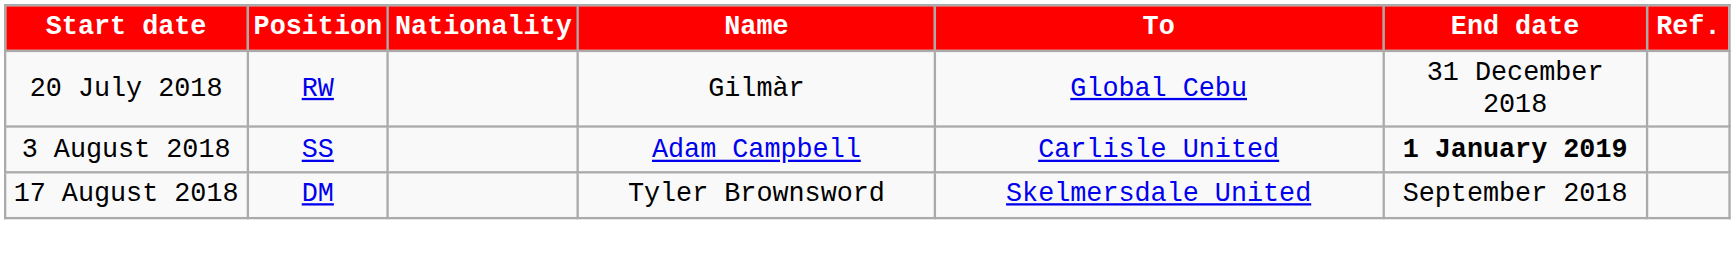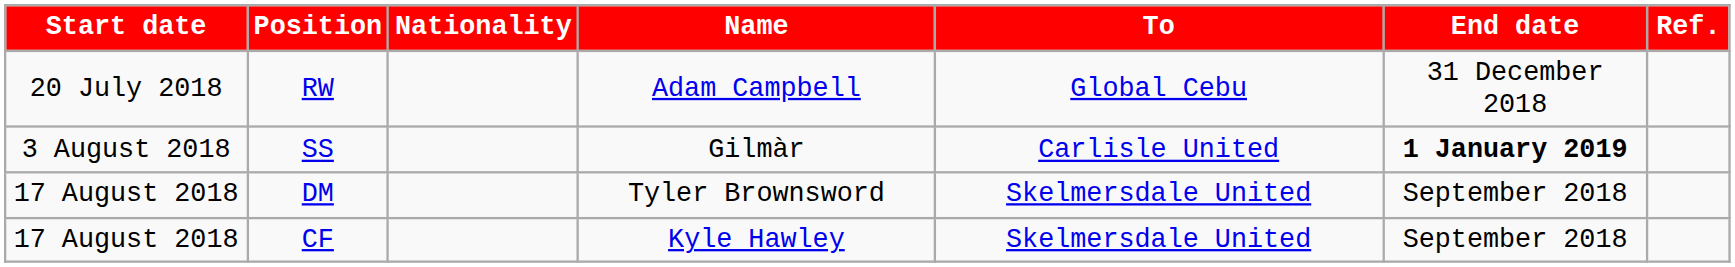RW | Name: Gilmàr -> Adam Campbell
SS | Name: Adam Campbell -> Gilmàr
+ row: 17 August 2018 | CF | Kyle Hawley | Skelmersdale United | September 2018
